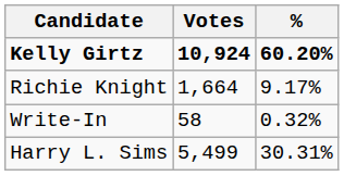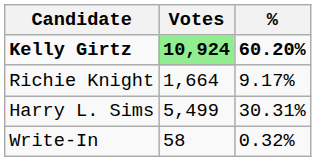Kelly Girtz | Votes: no background -> lightgreen background
rows swapped: Harry L. Sims <-> Write-In
